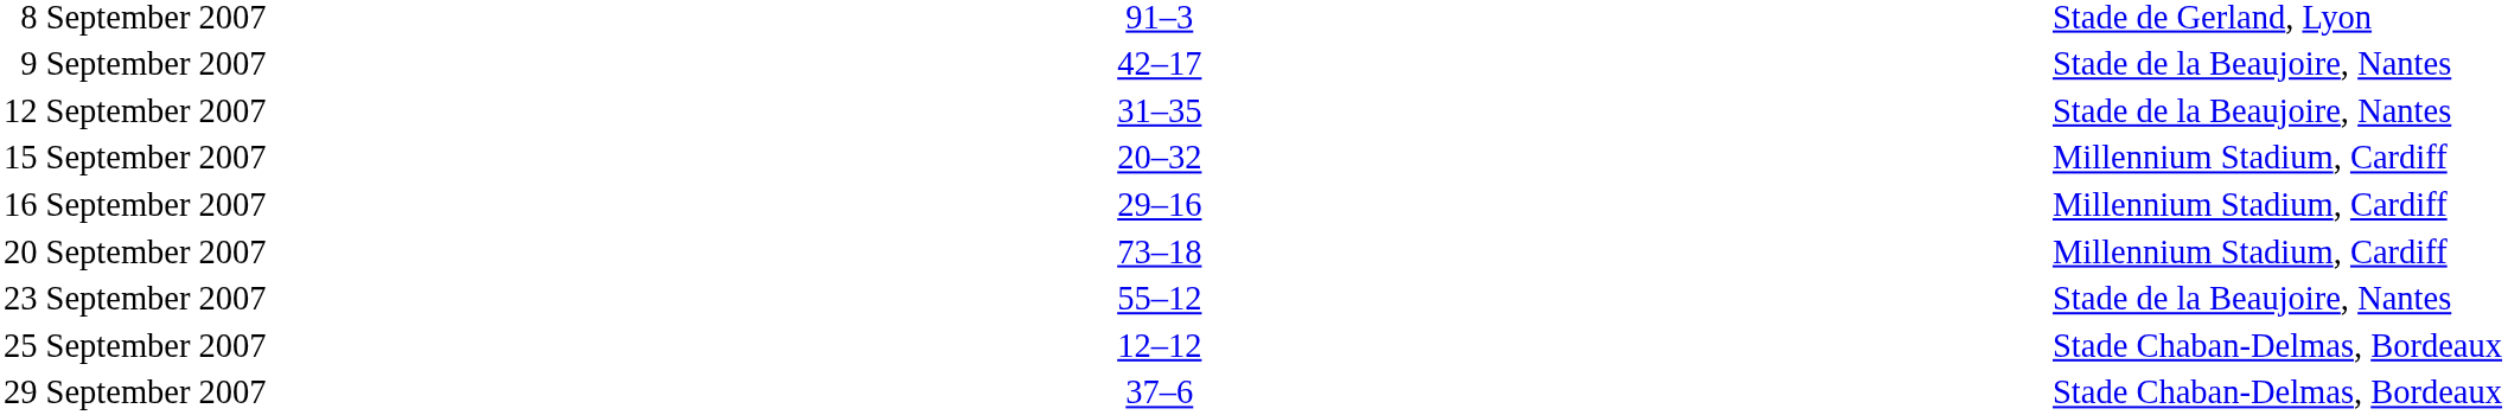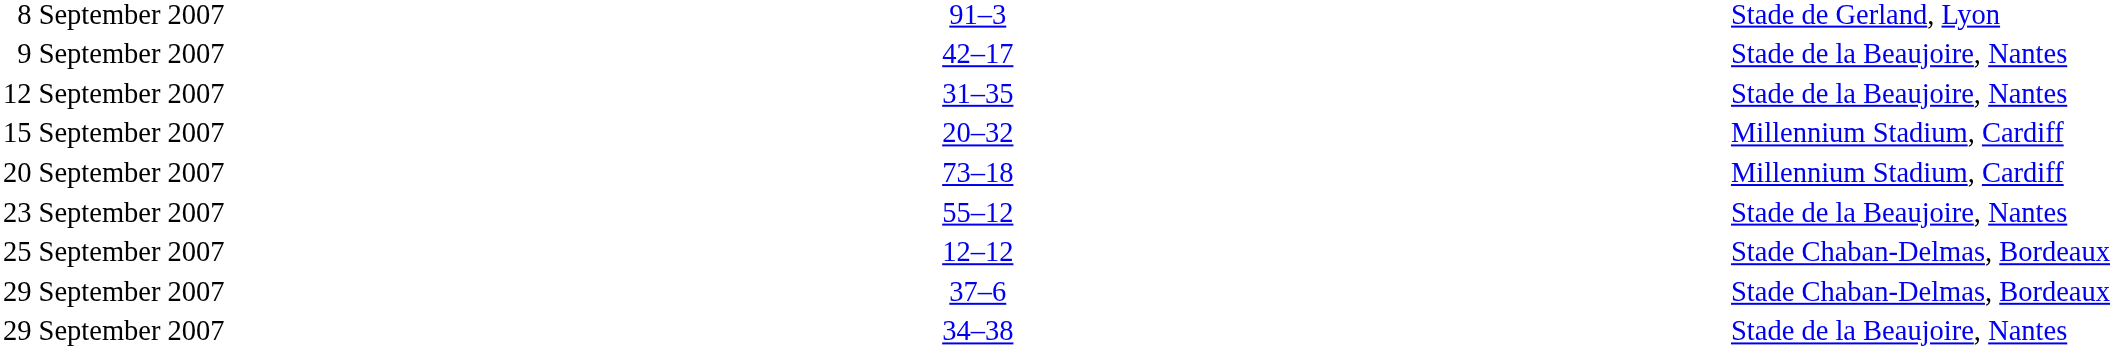- row: 16 September 2007 | 29–16 | Millennium Stadium, Cardiff
+ row: 29 September 2007 | 34–38 | Stade de la Beaujoire, Nantes
